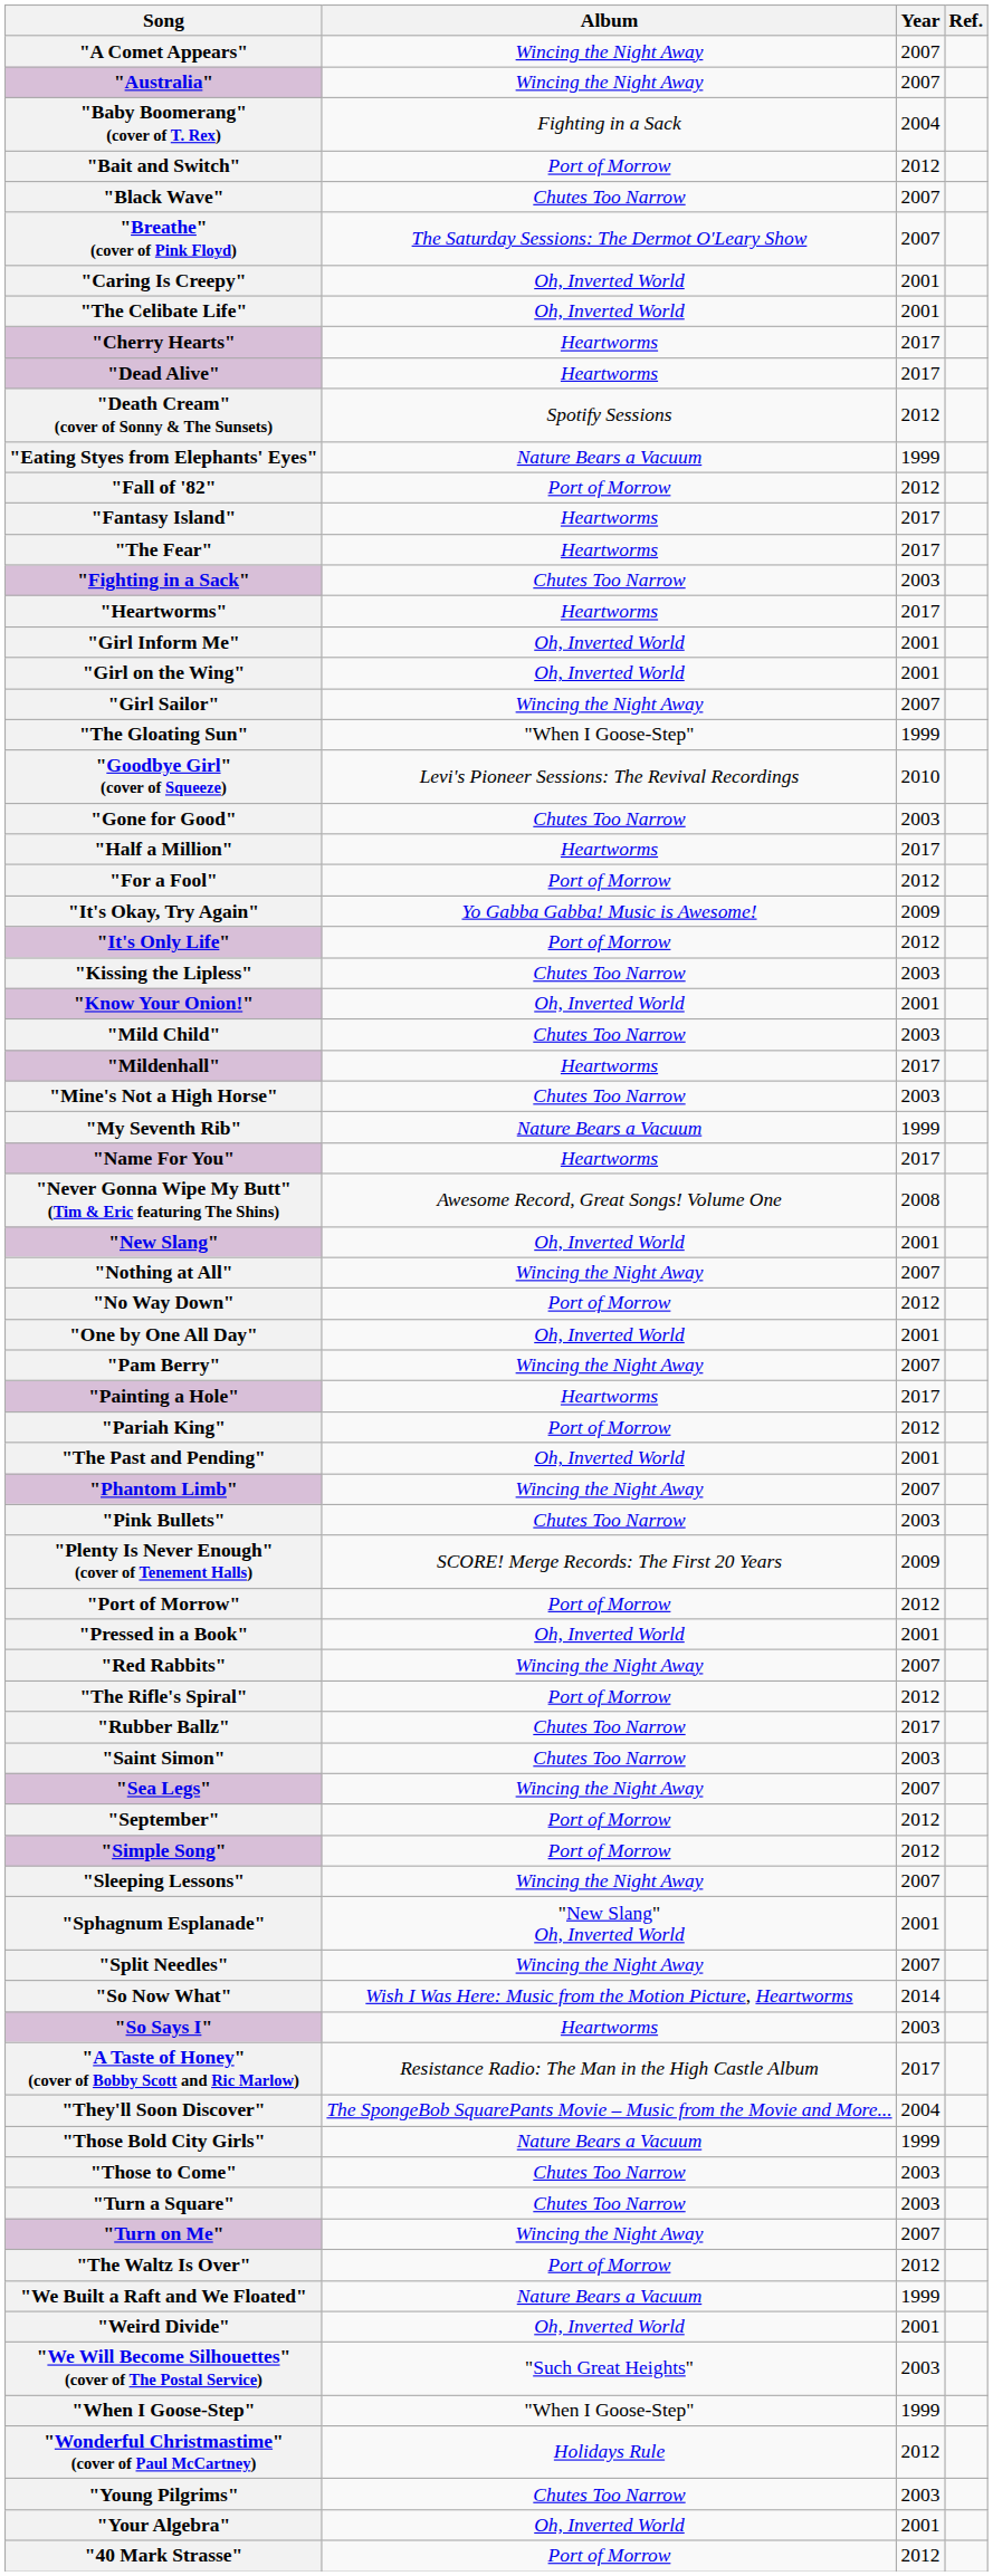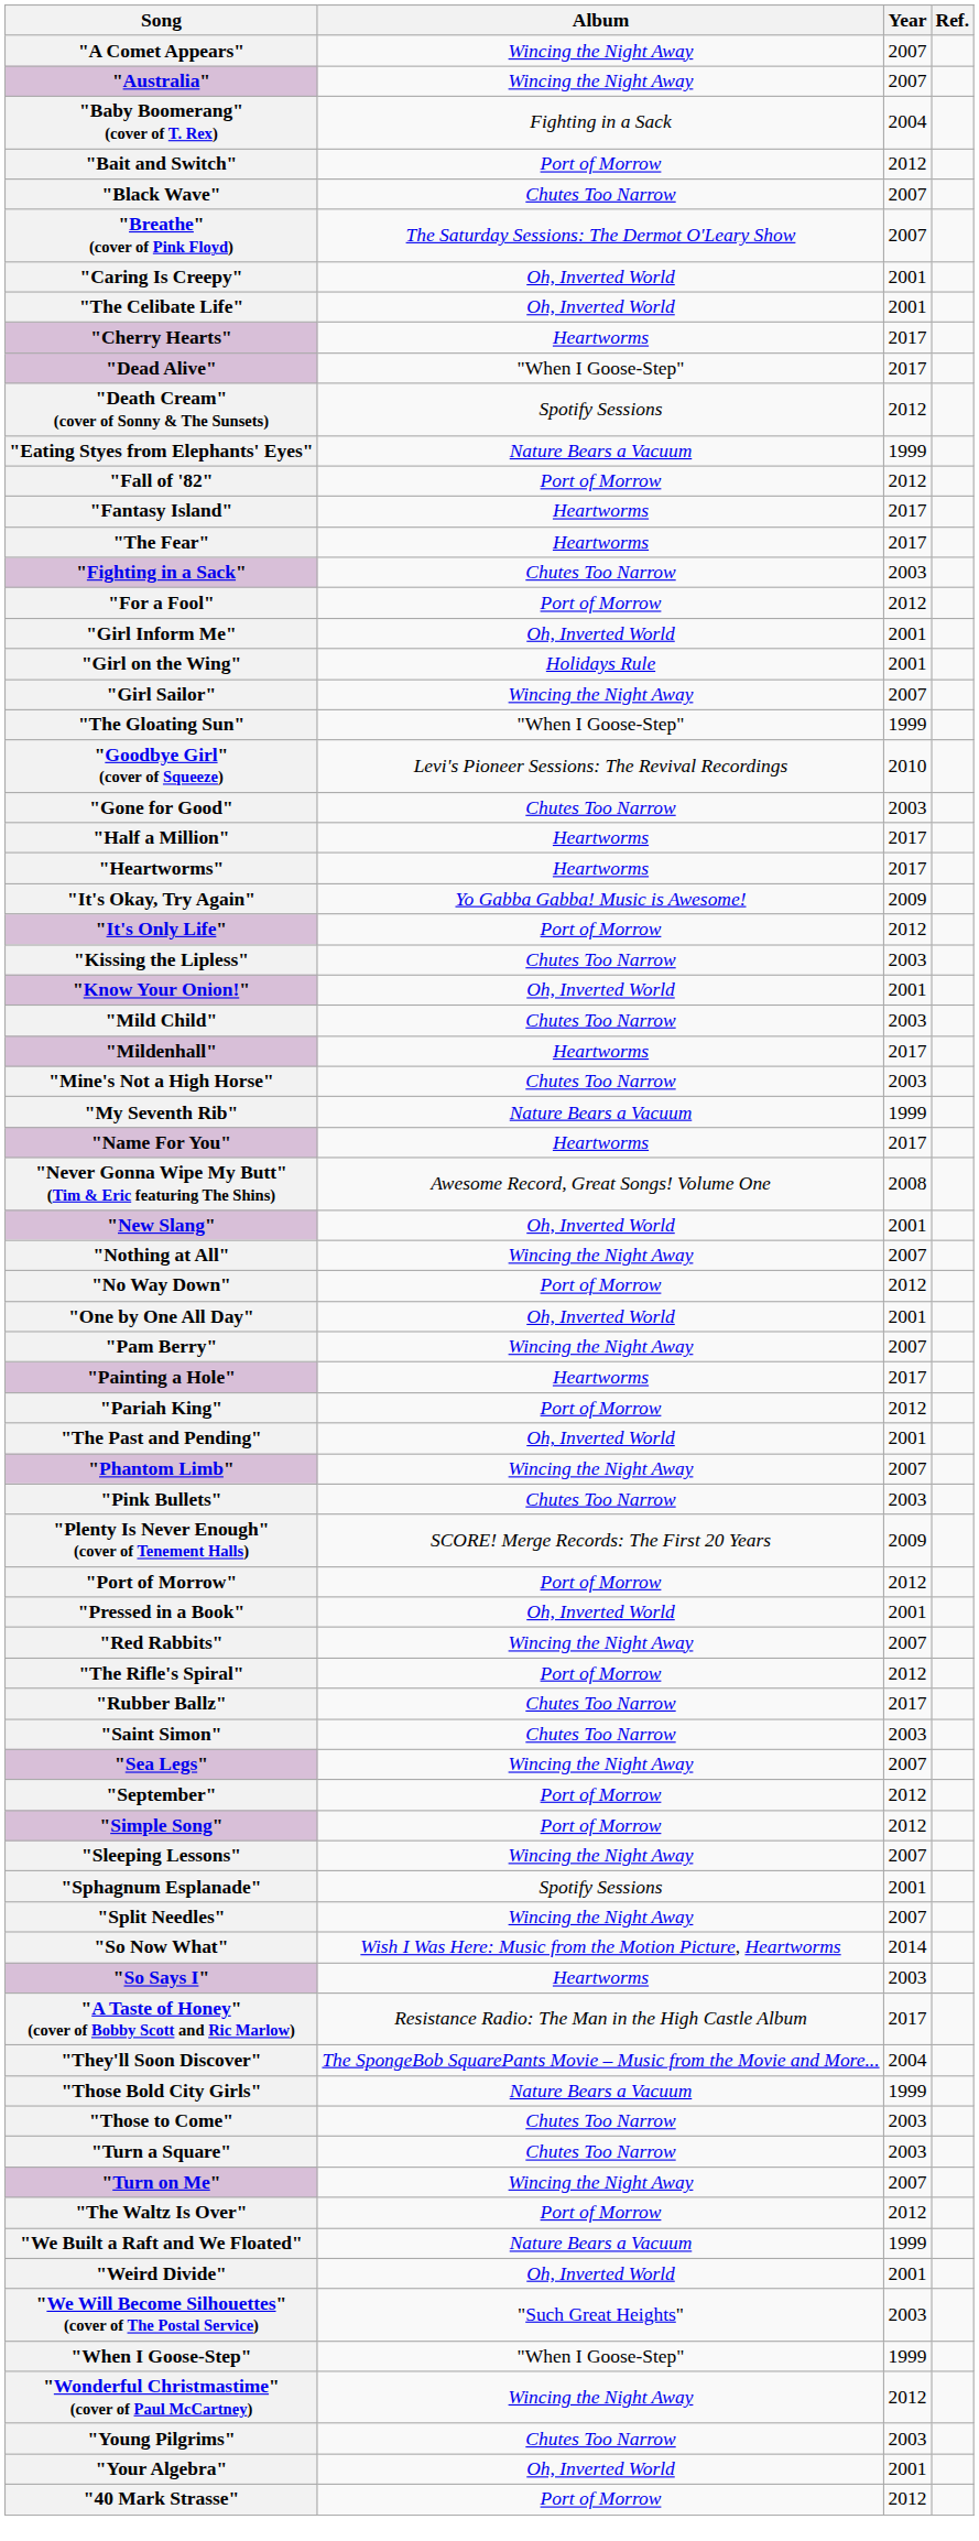"Dead Alive" | Album: Heartworms -> "When I Goose-Step"
rows swapped: "For a Fool" <-> "Heartworms"
"Girl on the Wing" | Album: Oh, Inverted World -> Holidays Rule
"Sphagnum Esplanade" | Album: "New Slang" Oh, Inverted World -> Spotify Sessions
"Wonderful Christmastime" (cover of Paul McCartney) | Album: Holidays Rule -> Wincing the Night Away
